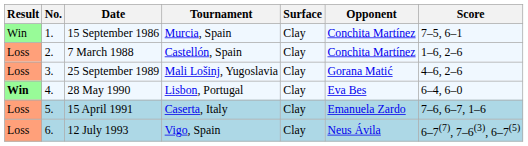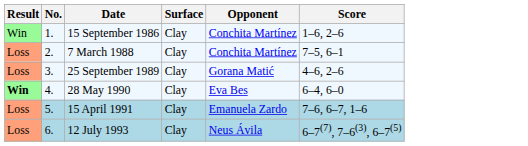- column: Tournament | Murcia, Spain | Castellón, Spain | Mali Lošinj, Yugoslavia | Lisbon, Portugal | Caserta, Italy | Vigo, Spain
15 September 1986 | Score: 7–5, 6–1 -> 1–6, 2–6
7 March 1988 | Score: 1–6, 2–6 -> 7–5, 6–1
